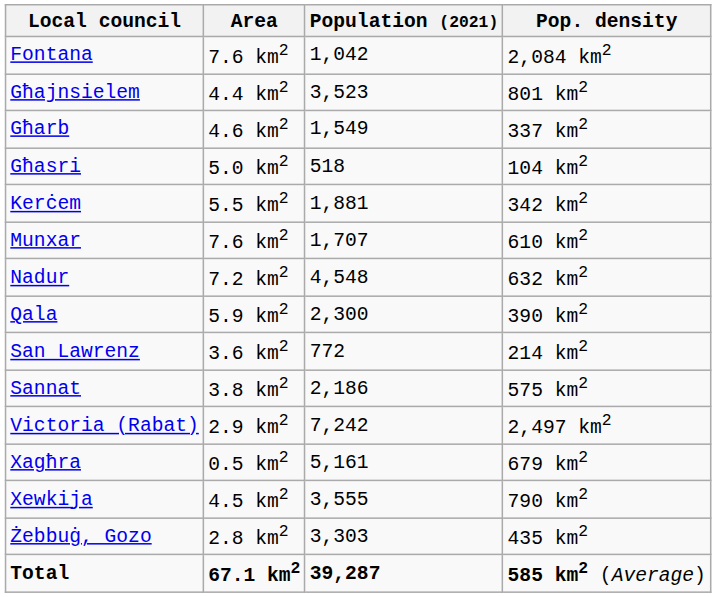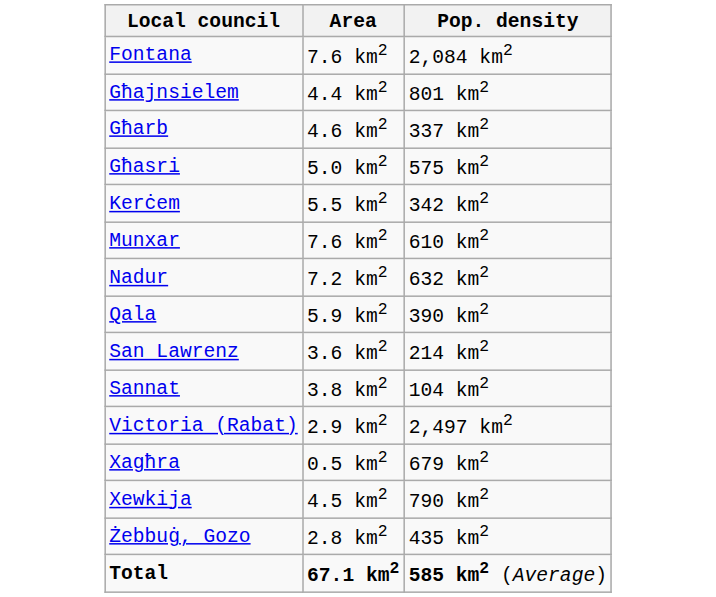- column: Population (2021) | 1,042 | 3,523 | 1,549 | 518 | 1,881 | 1,707 | 4,548 | 2,300 | 772 | 2,186 | 7,242 | 5,161 | 3,555 | 3,303 | 39,287
Għasri | Pop. density: 104 km2 -> 575 km2
Sannat | Pop. density: 575 km2 -> 104 km2
